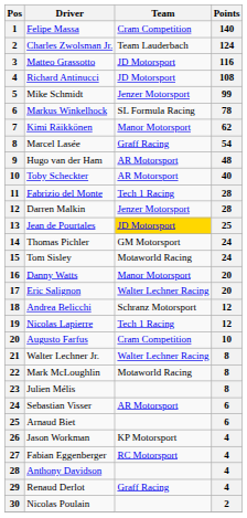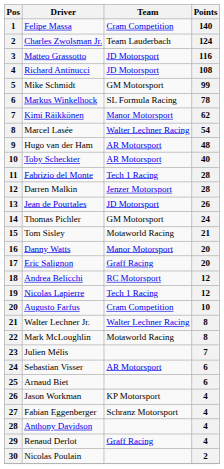Mike Schmidt | Team: Jenzer Motorsport -> GM Motorsport
Marcel Lasée | Team: Graff Racing -> Walter Lechner Racing
Jean de Pourtales | Team: gold background -> no background
Jean de Pourtales | Points: 25 -> 26
Tom Sisley | Points: 24 -> 21
Eric Salignon | Team: Walter Lechner Racing -> Graff Racing
Andrea Belicchi | Team: Schranz Motorsport -> RC Motorsport
Julien Mélis | Points: 8 -> 7
Fabian Eggenberger | Team: RC Motorsport -> Schranz Motorsport
